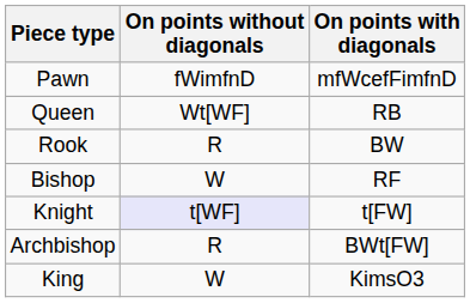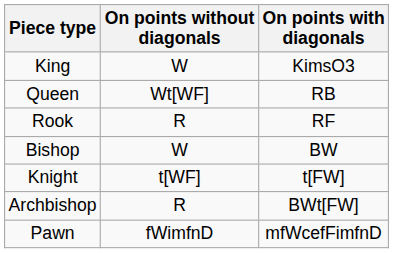rows swapped: King <-> Pawn
Rook | On points with diagonals: BW -> RF
Bishop | On points with diagonals: RF -> BW
Knight | On points without diagonals: lavender background -> no background
